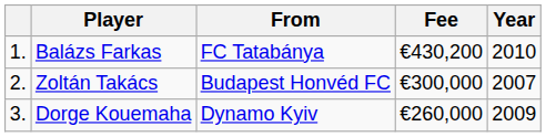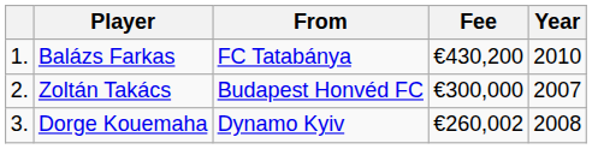Dorge Kouemaha | Fee: €260,000 -> €260,002
Dorge Kouemaha | Year: 2009 -> 2008
